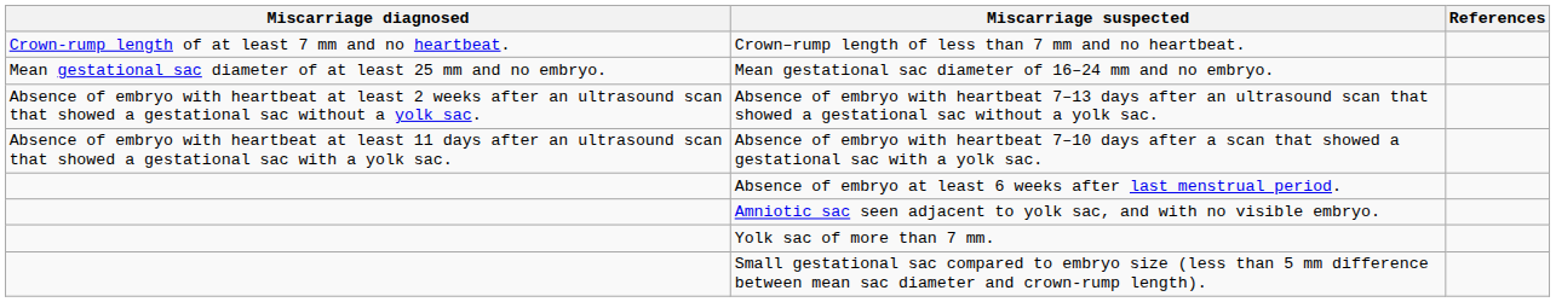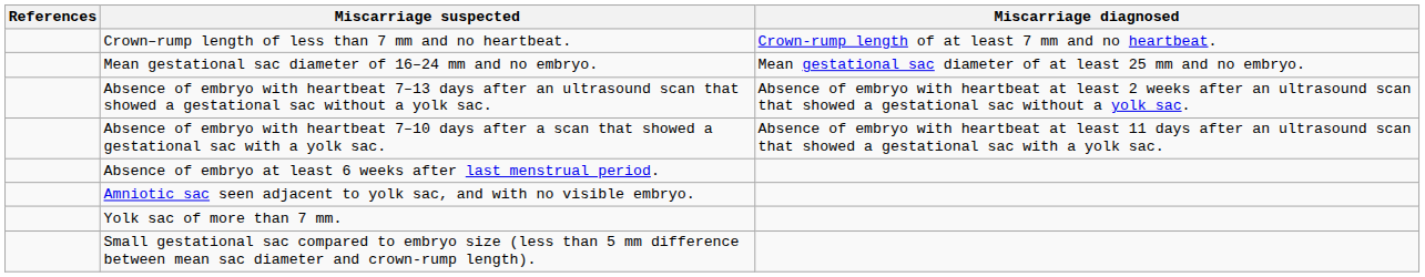columns swapped: Miscarriage diagnosed <-> References
